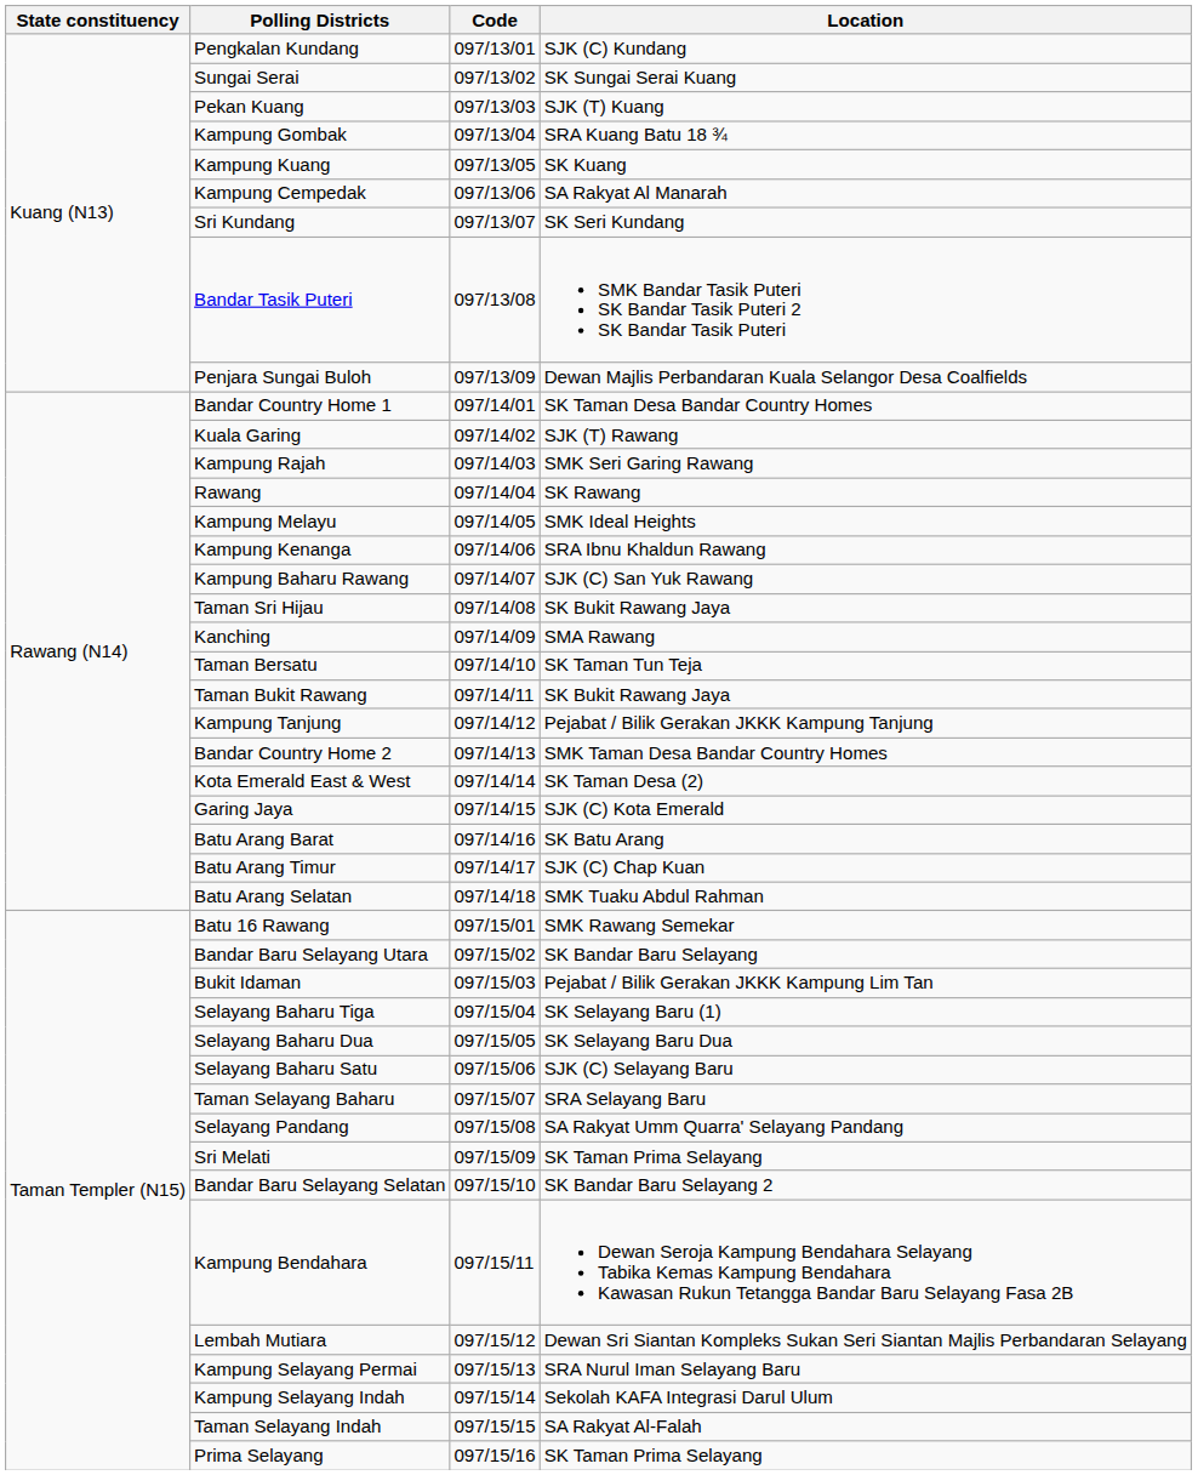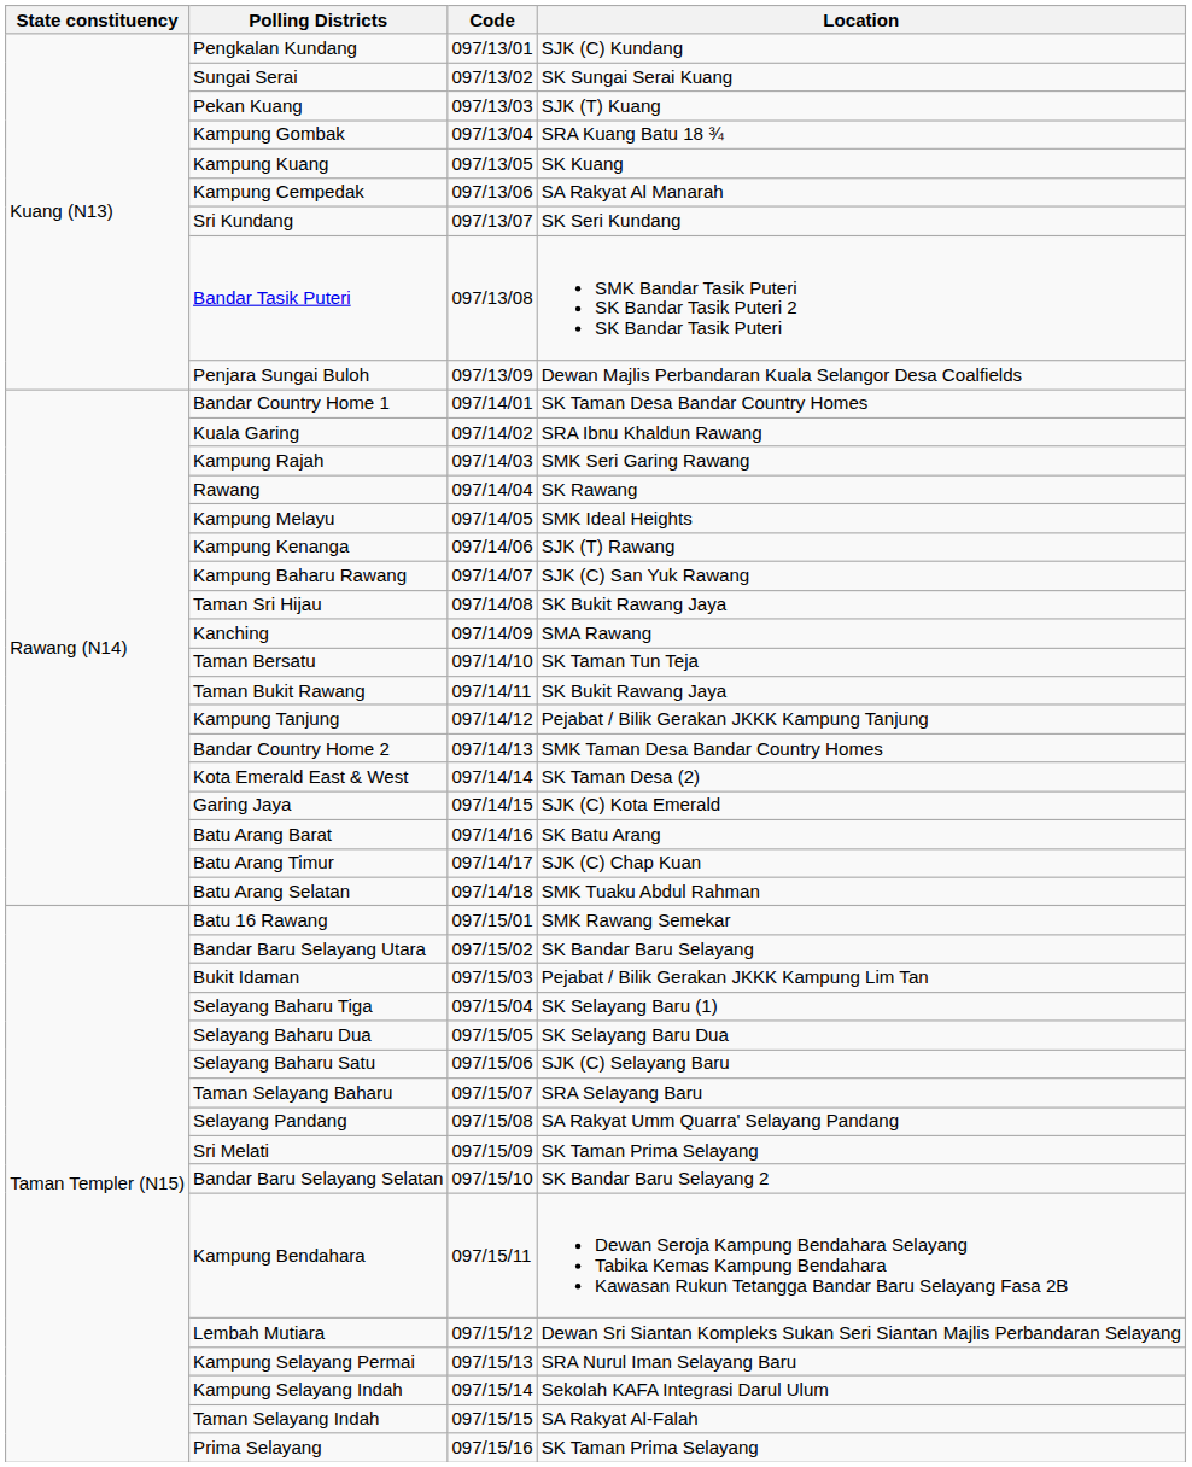Kuala Garing | Location: SJK (T) Rawang -> SRA Ibnu Khaldun Rawang
Kampung Kenanga | Location: SRA Ibnu Khaldun Rawang -> SJK (T) Rawang
